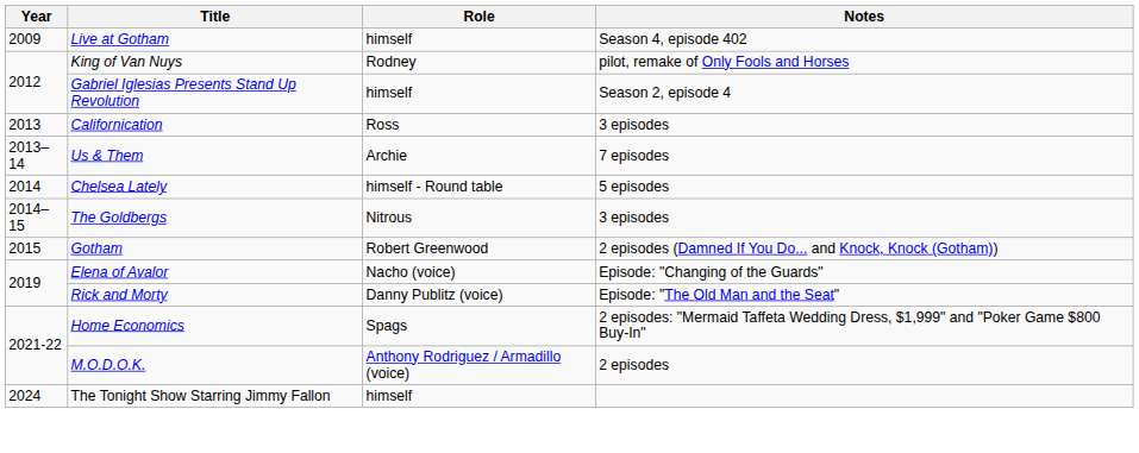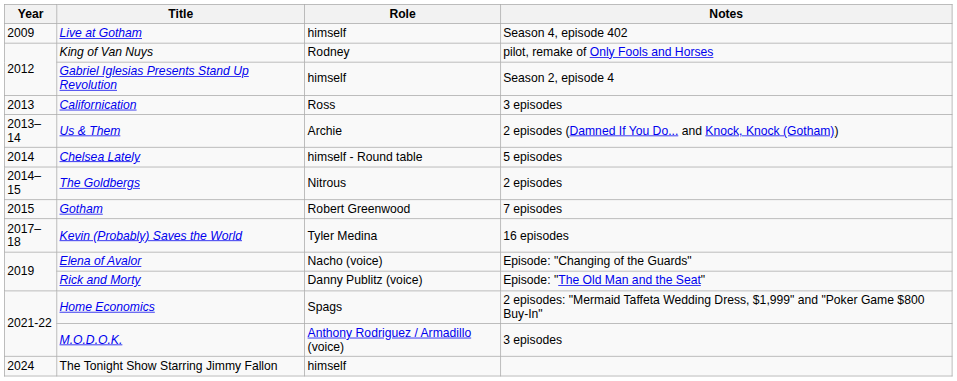Us & Them | Notes: 7 episodes -> 2 episodes (Damned If You Do... and Knock, Knock (Gotham))
The Goldbergs | Notes: 3 episodes -> 2 episodes
Gotham | Notes: 2 episodes (Damned If You Do... and Knock, Knock (Gotham)) -> 7 episodes
+ row: 2017–18 | Kevin (Probably) Saves the World | Tyler Medina | 16 episodes
M.O.D.O.K. | Notes: 2 episodes -> 3 episodes
